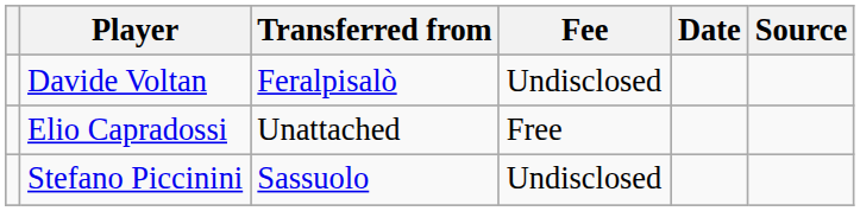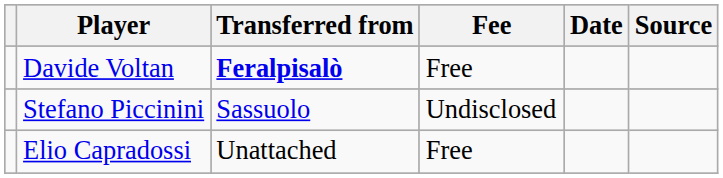Davide Voltan | Transferred from: normal -> bold
Davide Voltan | Fee: Undisclosed -> Free
rows swapped: Stefano Piccinini <-> Elio Capradossi
